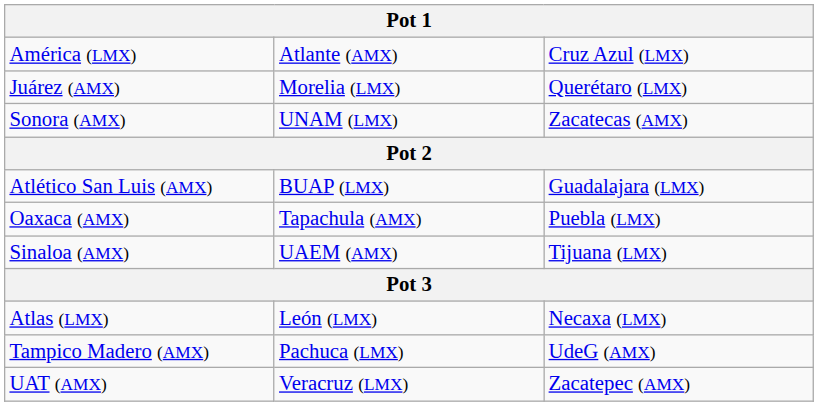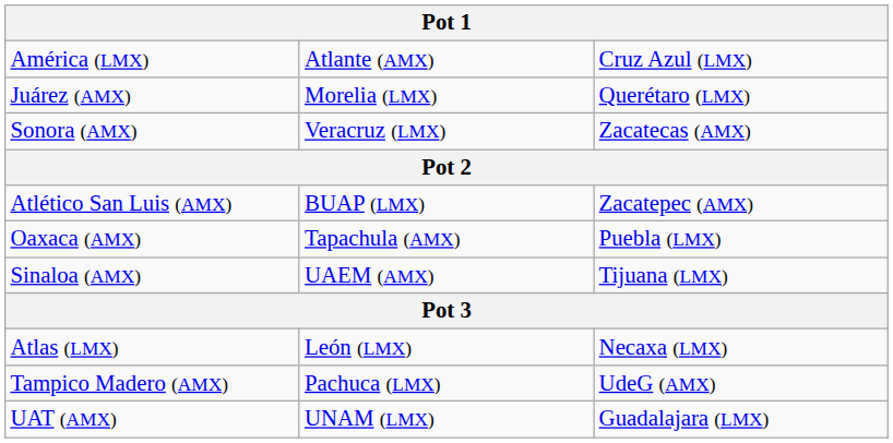Sonora (AMX) | column 2: UNAM (LMX) -> Veracruz (LMX)
Atlético San Luis (AMX) | column 3: Guadalajara (LMX) -> Zacatepec (AMX)
UAT (AMX) | column 2: Veracruz (LMX) -> UNAM (LMX)
UAT (AMX) | column 3: Zacatepec (AMX) -> Guadalajara (LMX)
